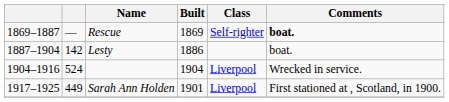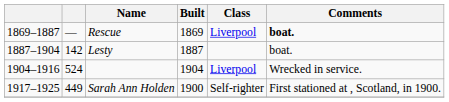Rescue | Class: Self-righter -> Liverpool
Lesty | Built: 1886 -> 1887
Sarah Ann Holden | Built: 1901 -> 1900
Sarah Ann Holden | Class: Liverpool -> Self-righter
